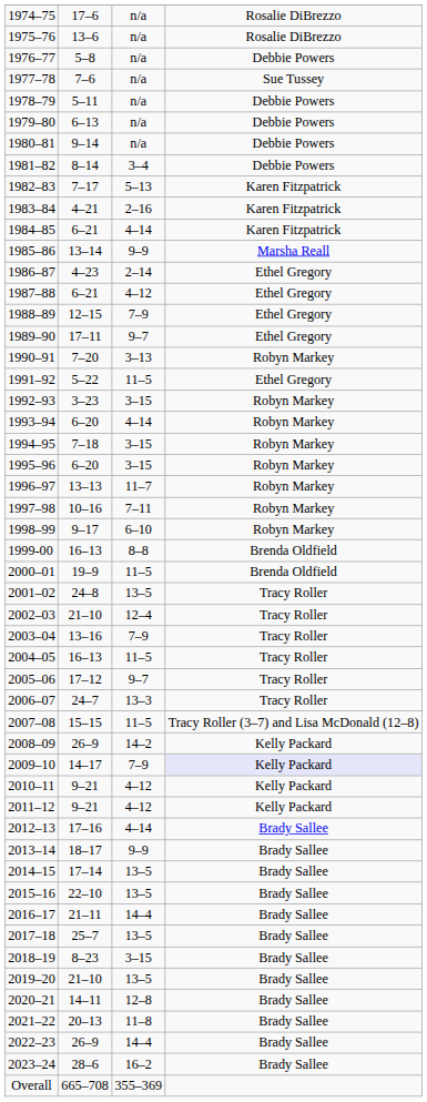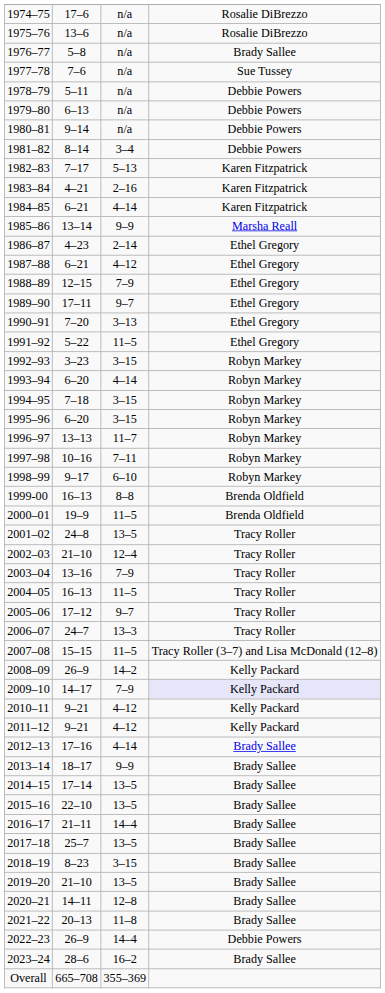1976–77 | column 4: Debbie Powers -> Brady Sallee
1990–91 | column 4: Robyn Markey -> Ethel Gregory
2022–23 | column 4: Brady Sallee -> Debbie Powers
